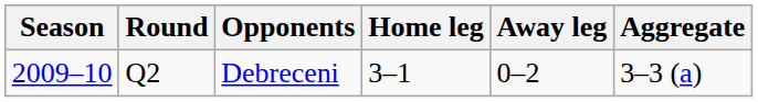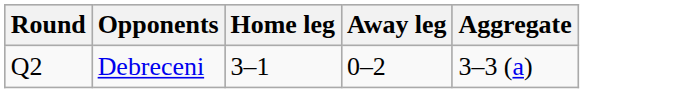- column: Season | 2009–10
